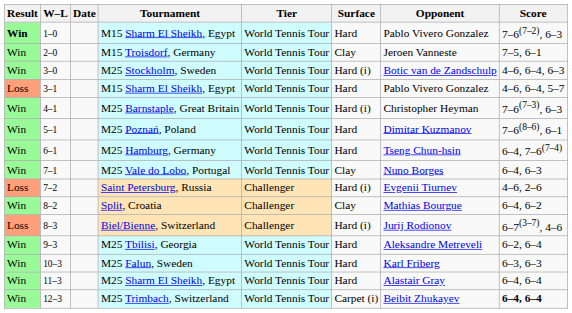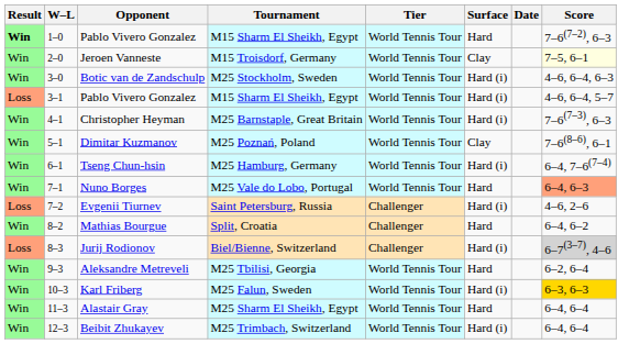columns swapped: Date <-> Opponent
M15 Troisdorf, Germany | Score: no background -> lightyellow background
3–1 / M15 Sharm El Sheikh, Egypt | Surface: Hard -> Hard (i)
M25 Poznań, Poland | Surface: Hard -> Clay
M25 Hamburg, Germany | Surface: Hard -> Hard (i)
M25 Vale do Lobo, Portugal | Surface: Clay -> Hard
M25 Vale do Lobo, Portugal | Score: no background -> lightsalmon background
Split, Croatia | Surface: Clay -> Hard
Biel/Bienne, Switzerland | Score: no background -> lightgrey background
M25 Falun, Sweden | Surface: Hard -> Hard (i)
M25 Falun, Sweden | Score: no background -> gold background
M25 Trimbach, Switzerland | Surface: Carpet (i) -> Hard (i)
M25 Trimbach, Switzerland | Score: bold -> normal
